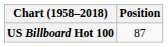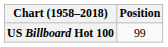US Billboard Hot 100 | Position: 87 -> 99
